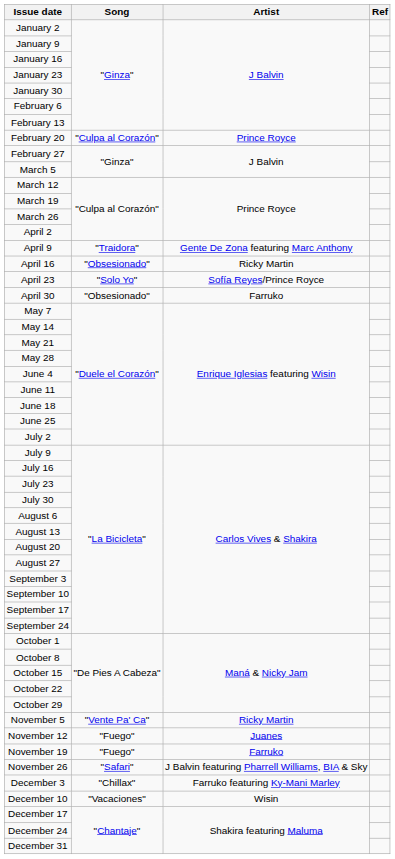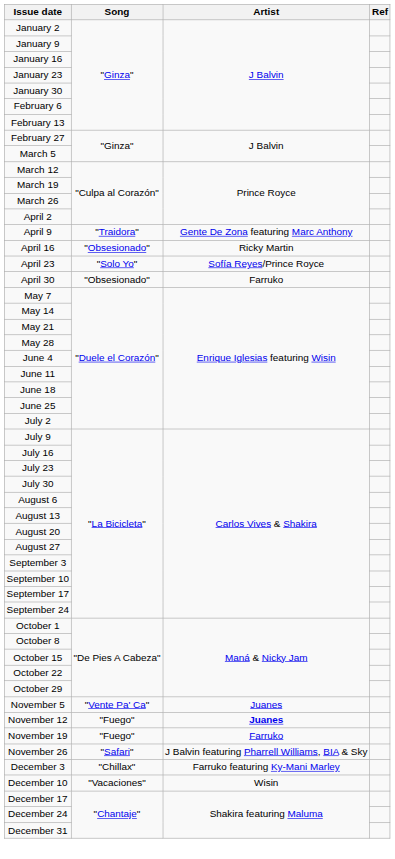- row: February 20 | "Culpa al Corazón" | Prince Royce
November 5 | Artist: Ricky Martin -> Juanes
November 12 | Artist: normal -> bold
